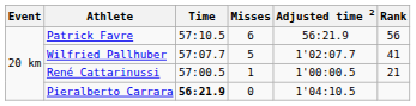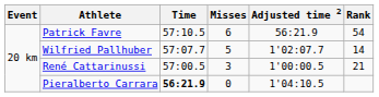Patrick Favre | Rank: 56 -> 54
Wilfried Pallhuber | Rank: 41 -> 14
René Cattarinussi | Misses: 1 -> 3
